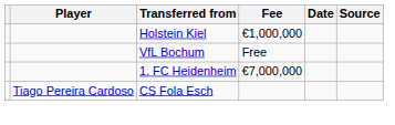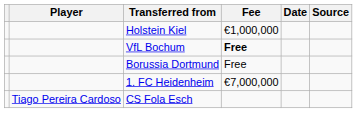VfL Bochum | Fee: normal -> bold
+ row: Borussia Dortmund | Free
